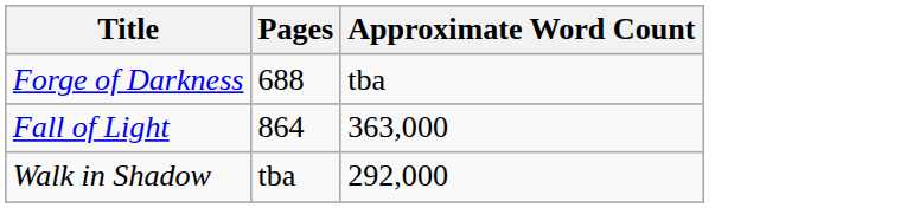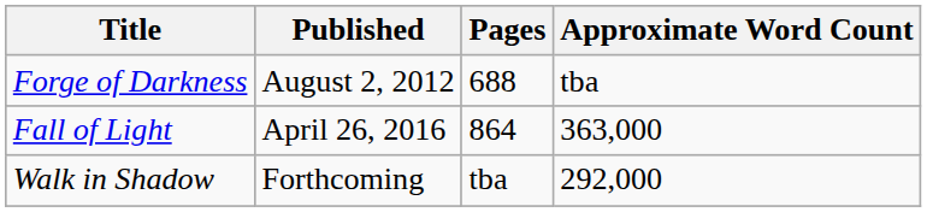+ column: Published | August 2, 2012 | April 26, 2016 | Forthcoming
